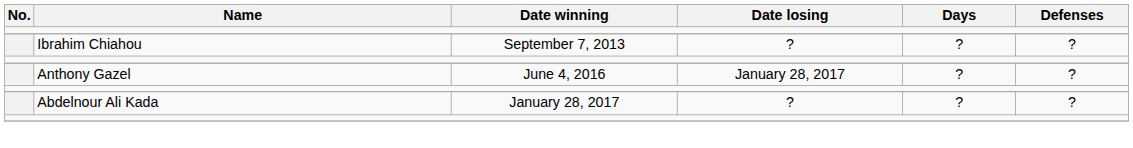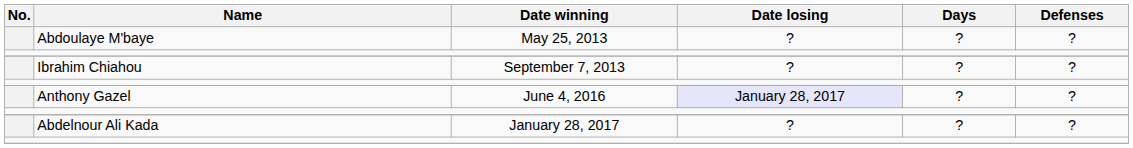+ row: Abdoulaye M'baye | May 25, 2013 | ? | ? | ?
Anthony Gazel | Date losing: no background -> lavender background
